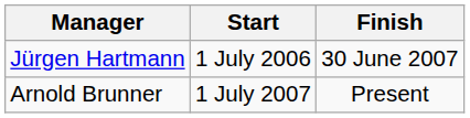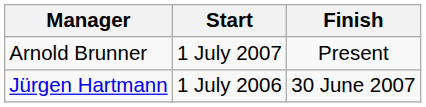rows swapped: Jürgen Hartmann <-> Arnold Brunner
